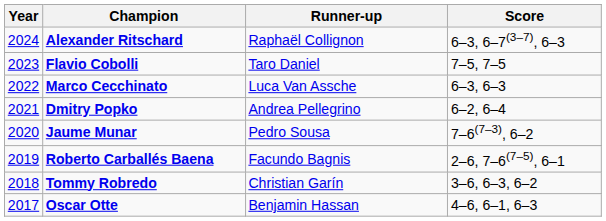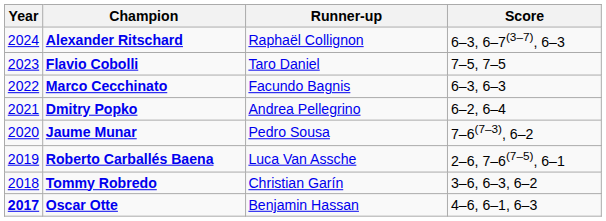Marco Cecchinato | Runner-up: Luca Van Assche -> Facundo Bagnis
Roberto Carballés Baena | Runner-up: Facundo Bagnis -> Luca Van Assche
Oscar Otte | Year: normal -> bold
